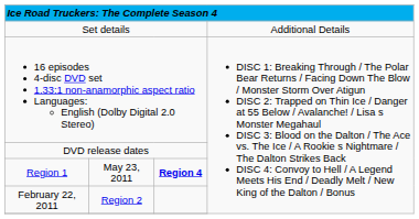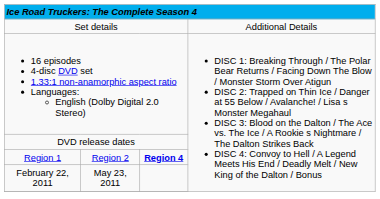Region 1 | column 2: May 23, 2011 -> Region 2
February 22, 2011 | column 2: Region 2 -> May 23, 2011
